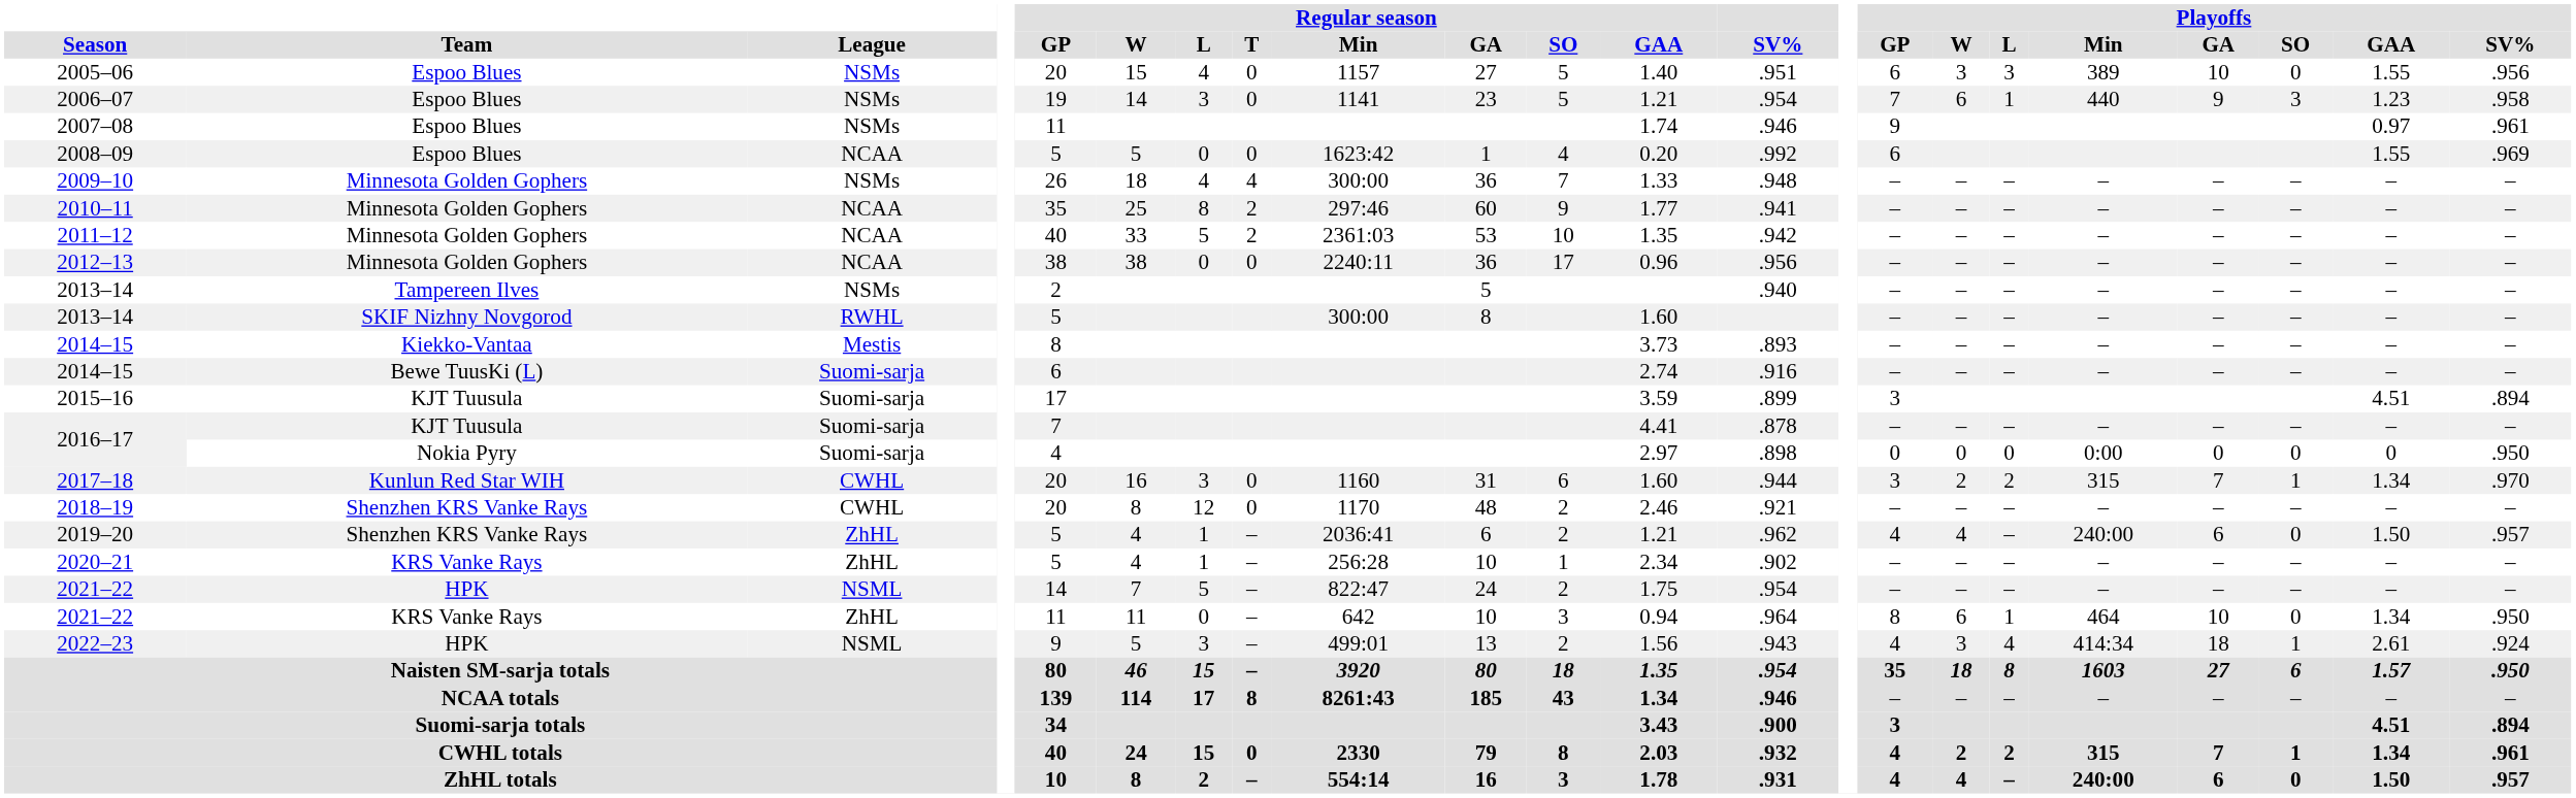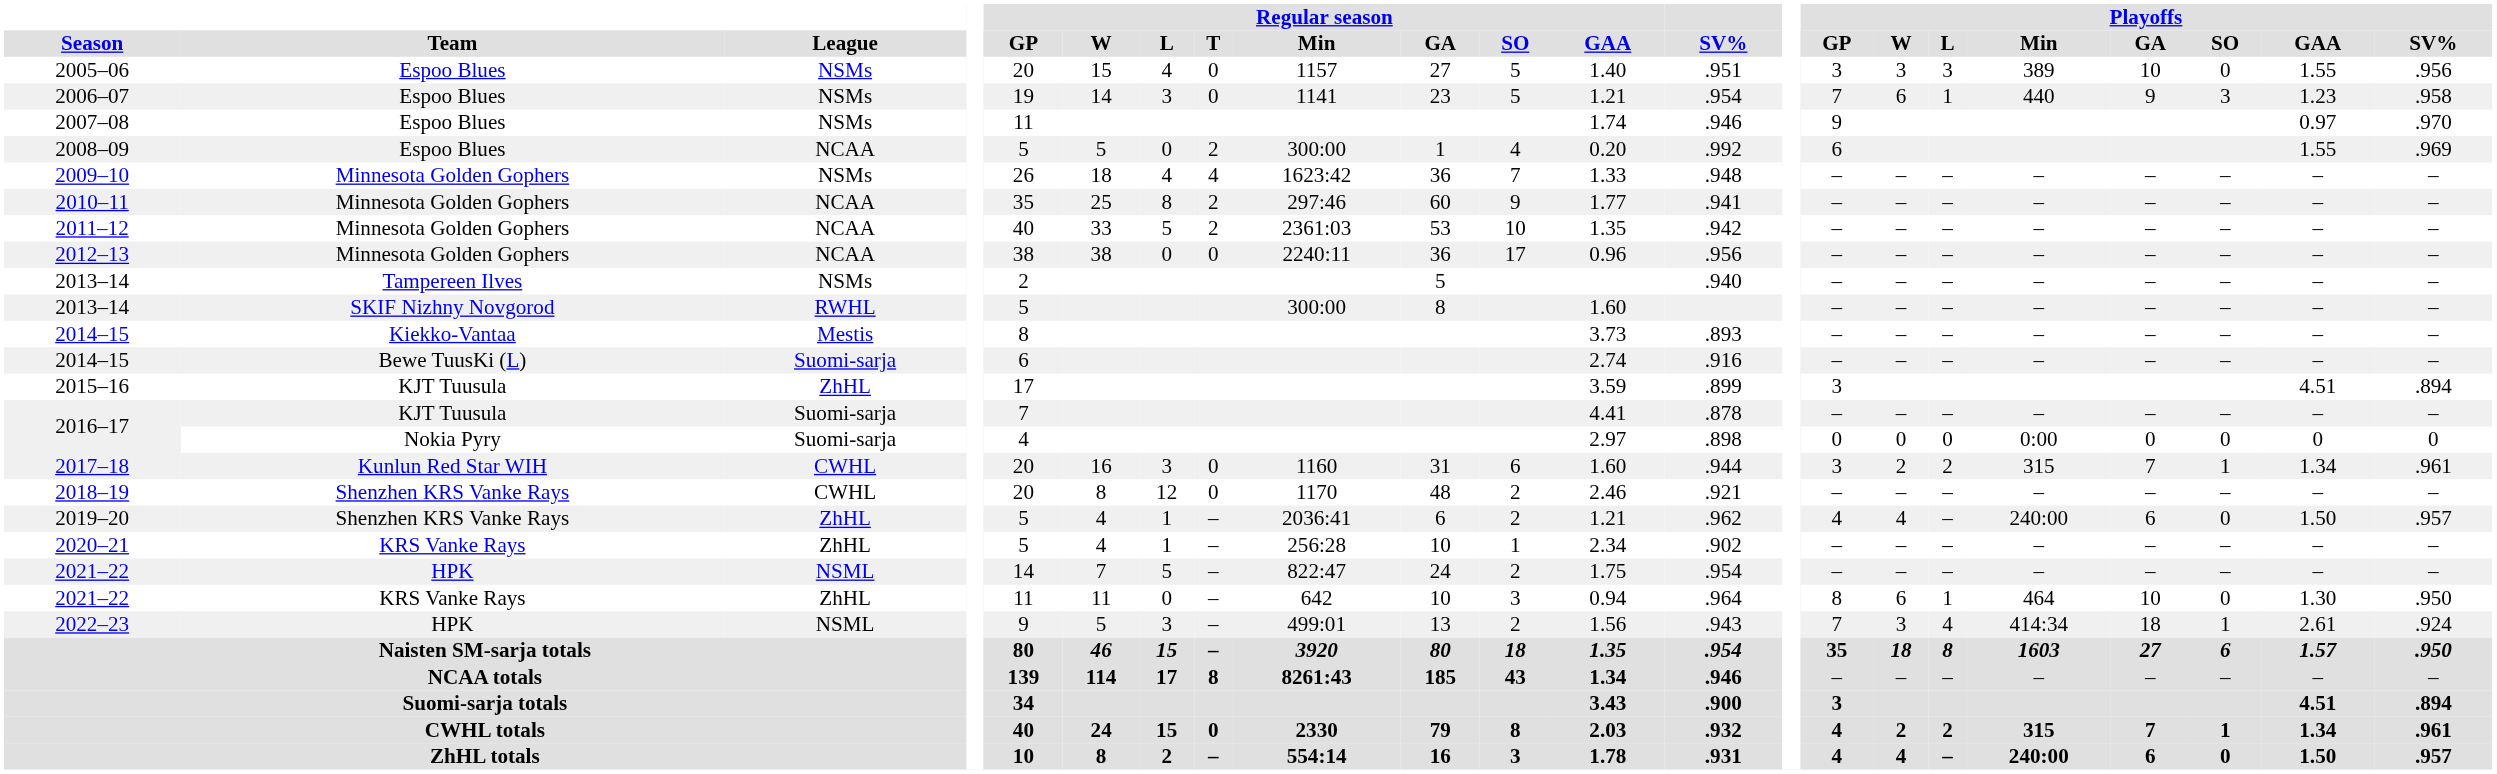2005–06 | Playoffs / GP: 6 -> 3
2007–08 | Playoffs / SV%: .961 -> .970
2008–09 | Regular season / T: 0 -> 2
2008–09 | Regular season / Min: 1623:42 -> 300:00
2009–10 | Regular season / Min: 300:00 -> 1623:42
2015–16 | League: Suomi-sarja -> ZhHL
2016–17 / Nokia Pyry | Playoffs / SV%: .950 -> 0
2017–18 | Playoffs / SV%: .970 -> .961
2021–22 / KRS Vanke Rays | Playoffs / GAA: 1.34 -> 1.30
2022–23 | Playoffs / GP: 4 -> 7
